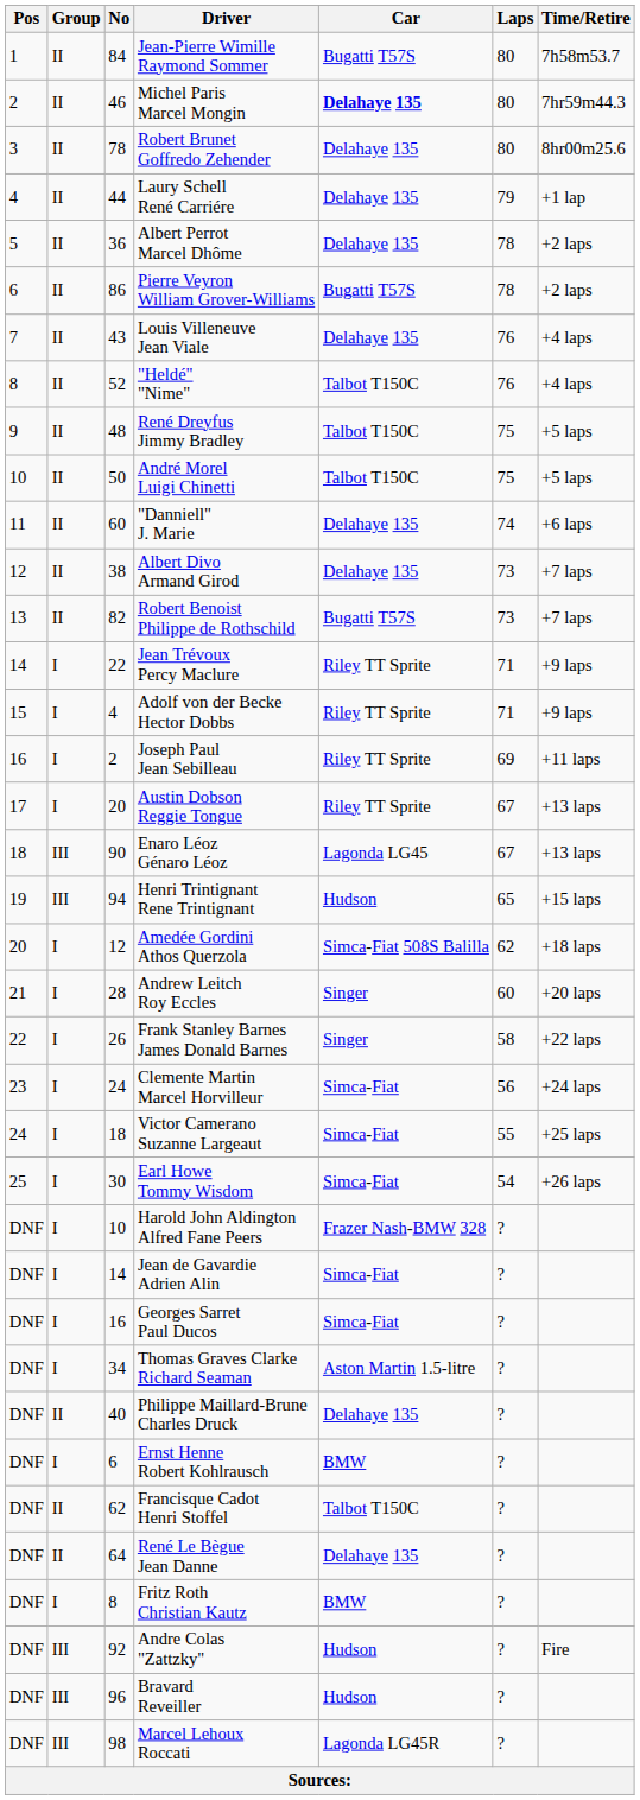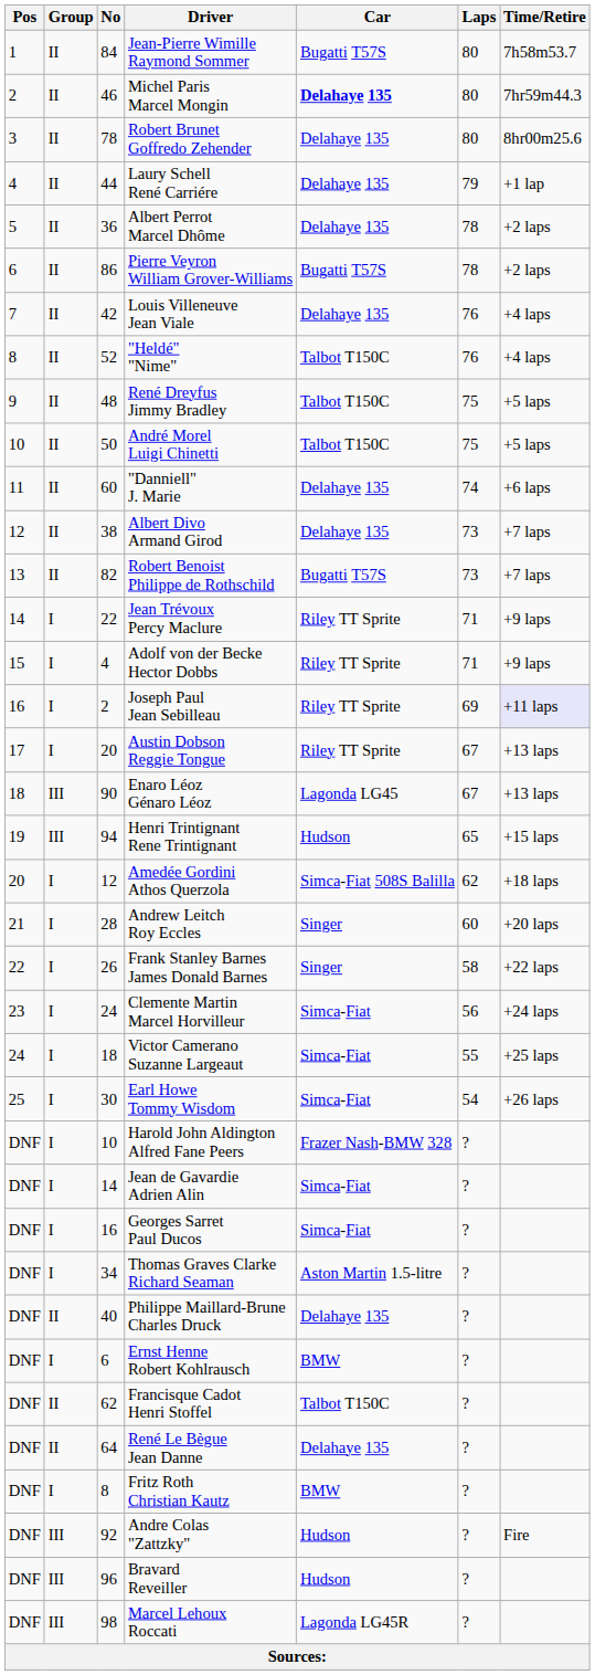Louis Villeneuve Jean Viale | No: 43 -> 42
Joseph Paul Jean Sebilleau | Time/Retire: no background -> lavender background
